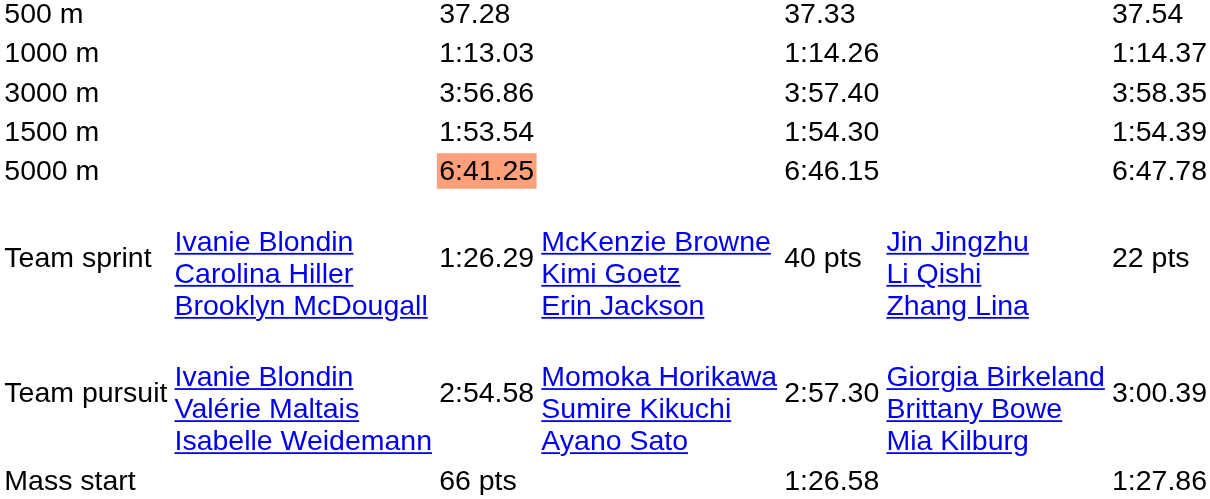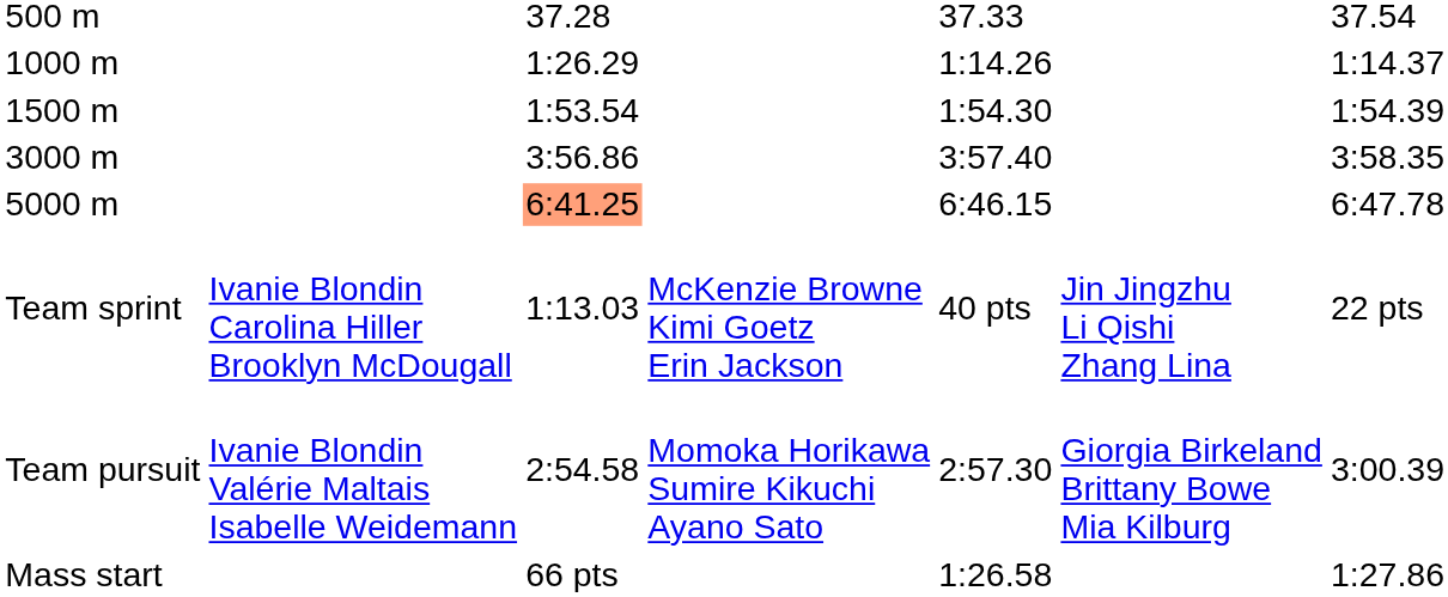1000 m | column 3: 1:13.03 -> 1:26.29
rows swapped: 1500 m <-> 3000 m
Team sprint | column 3: 1:26.29 -> 1:13.03
